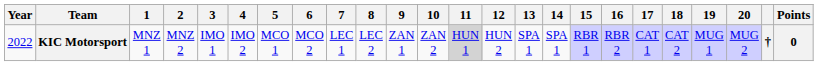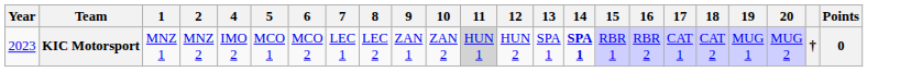- column: 3 | IMO 1
KIC Motorsport | Year: 2022 -> 2023
KIC Motorsport | 14: normal -> bold
